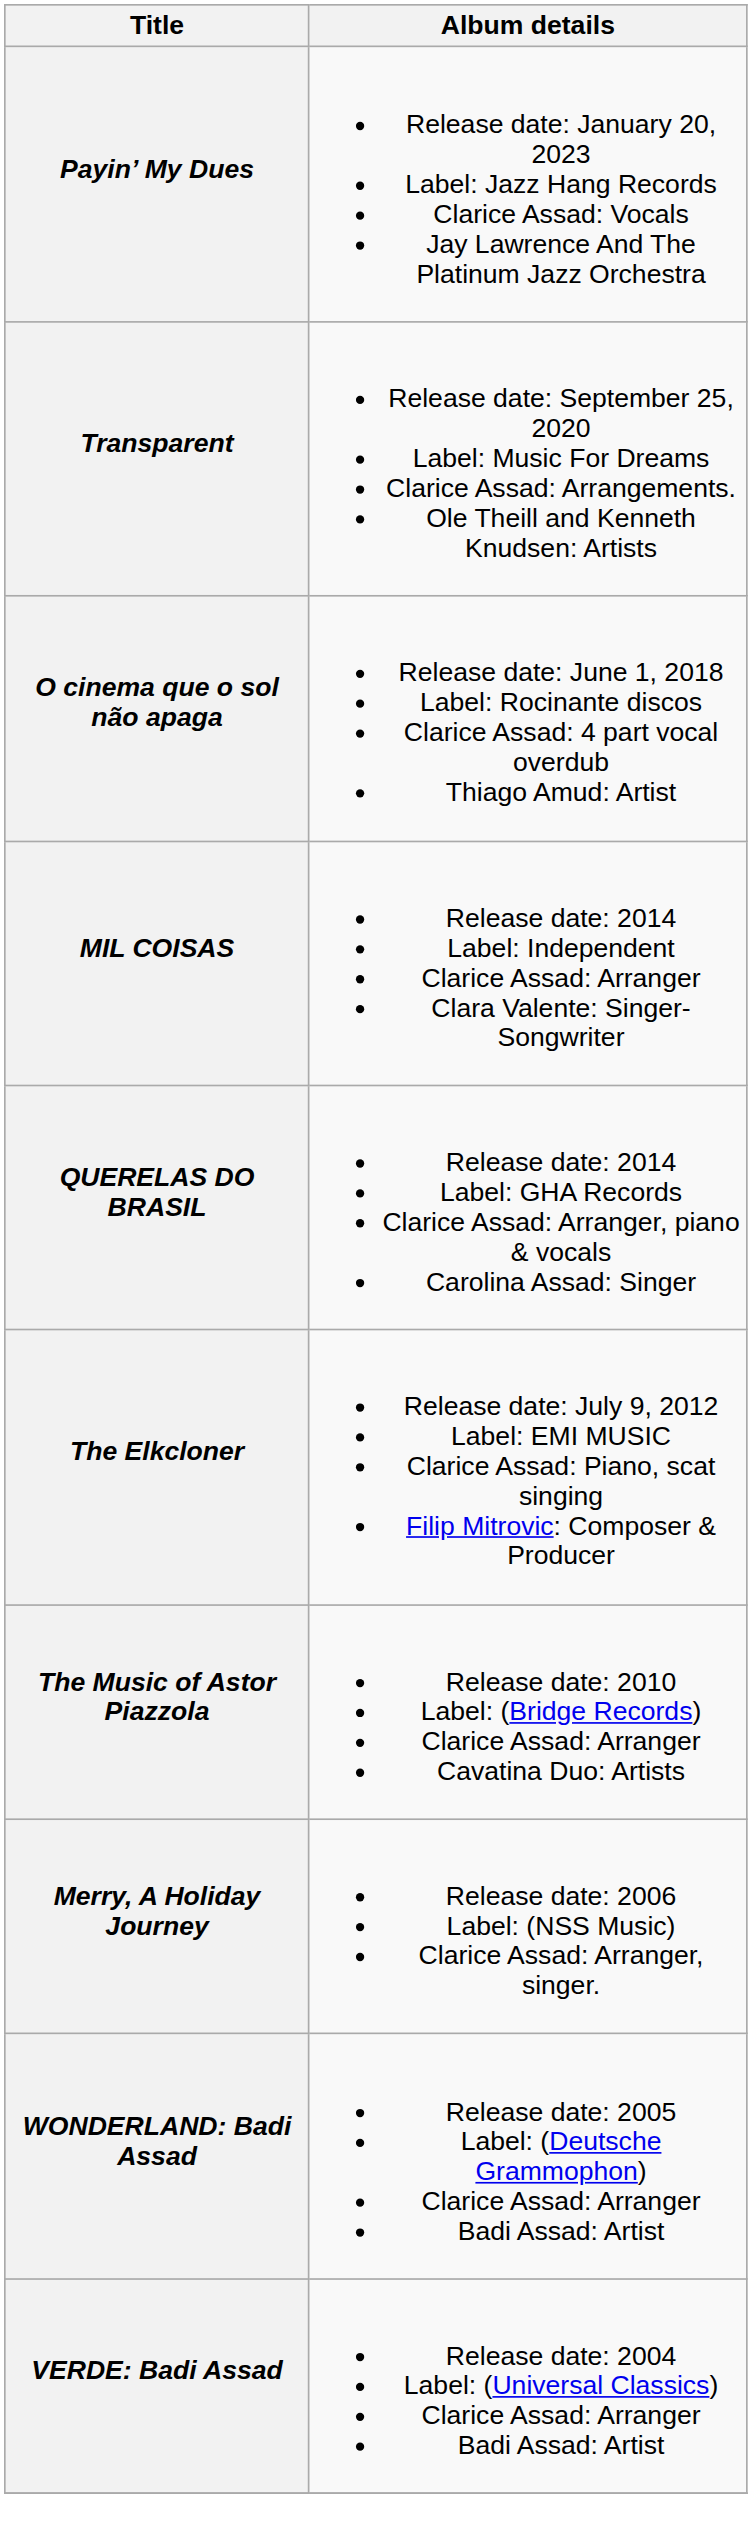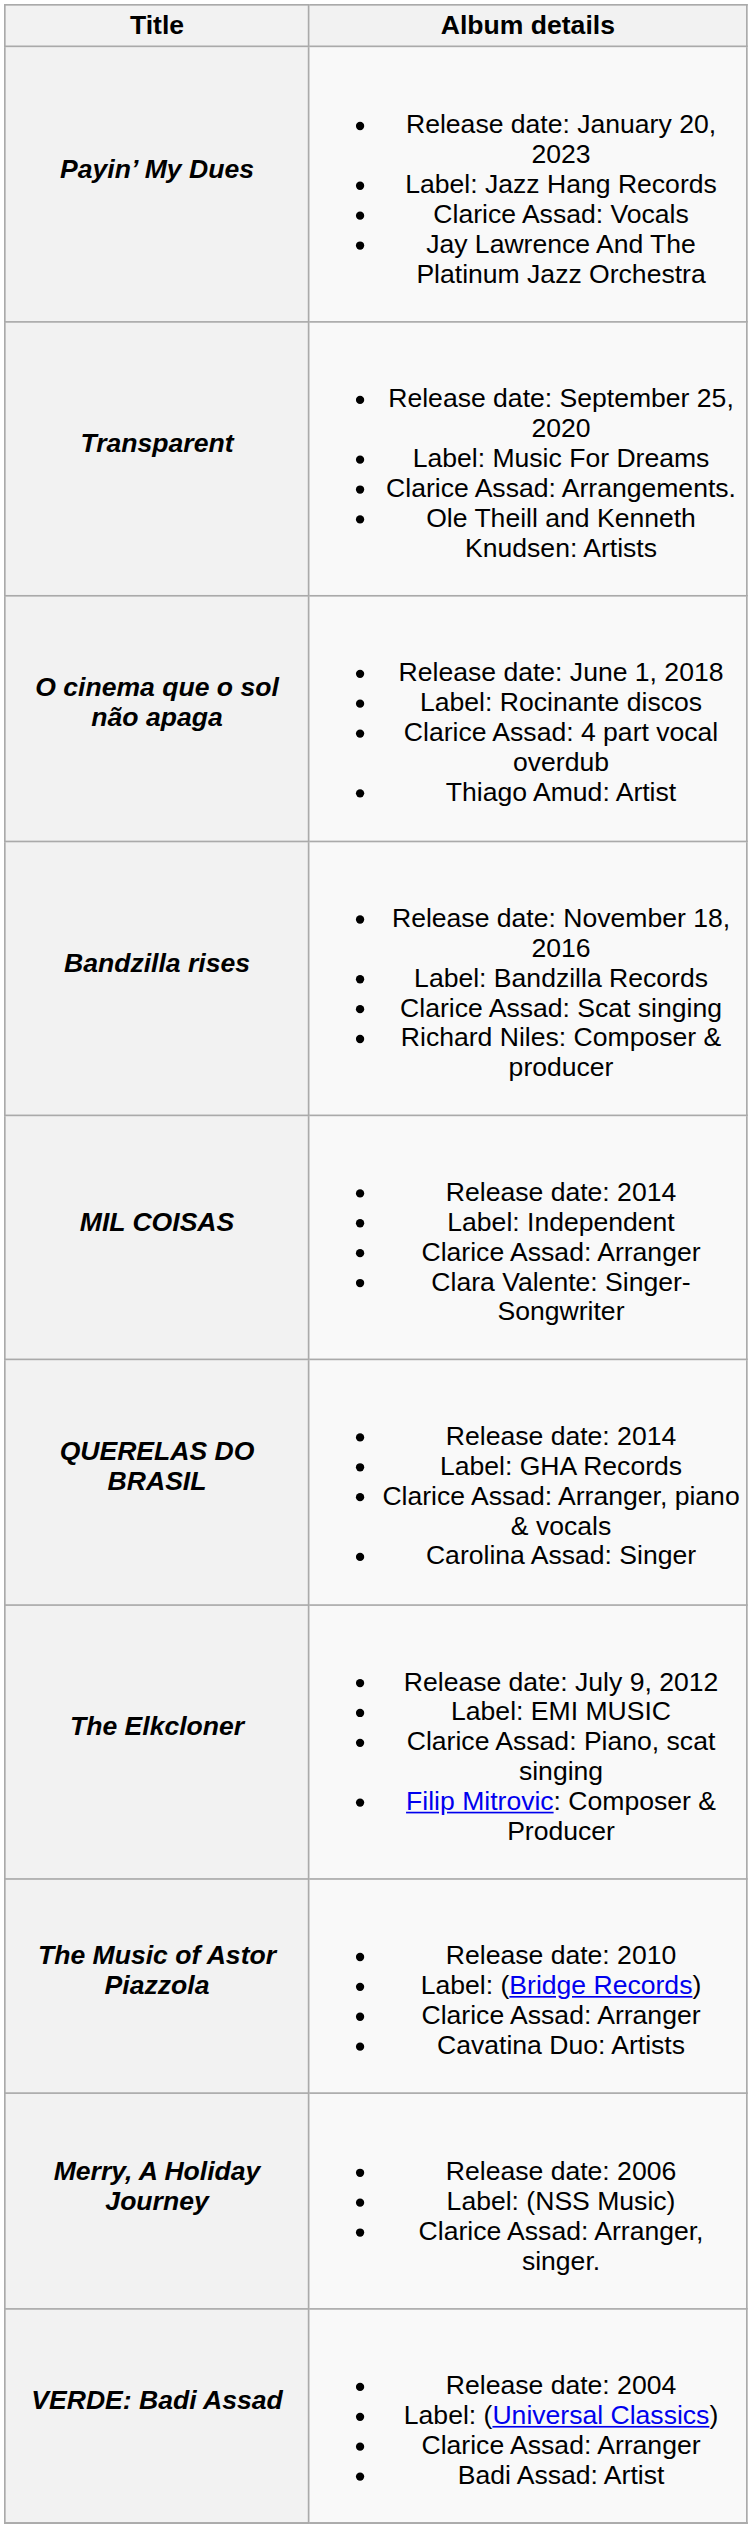+ row: Bandzilla rises | Release date: November 18, 2016 Label: Bandzilla Records Clarice Assad: Scat singing Richard Niles: Composer & producer
- row: WONDERLAND: Badi Assad | Release date: 2005 Label: (Deutsche Grammophon) Clarice Assad: Arranger Badi Assad: Artist
